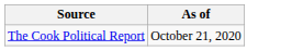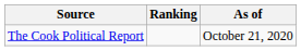+ column: Ranking
